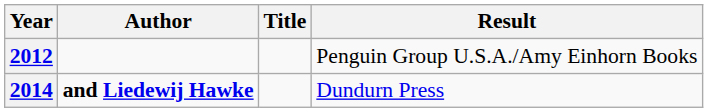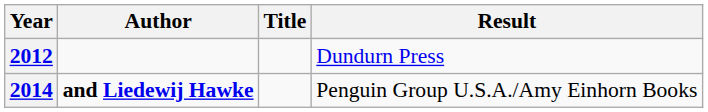2012 | Result: Penguin Group U.S.A./Amy Einhorn Books -> Dundurn Press
2014 | Result: Dundurn Press -> Penguin Group U.S.A./Amy Einhorn Books
